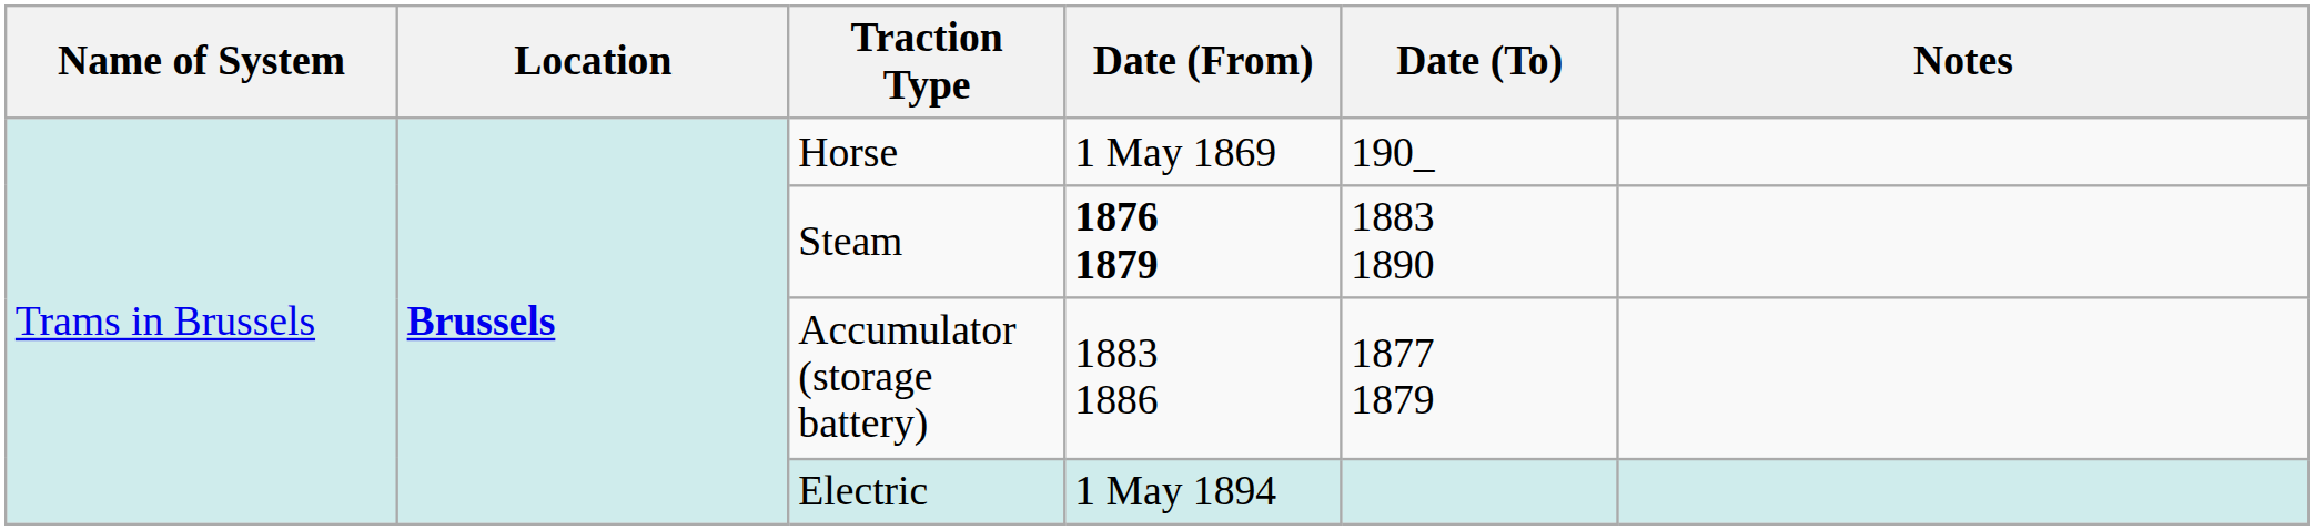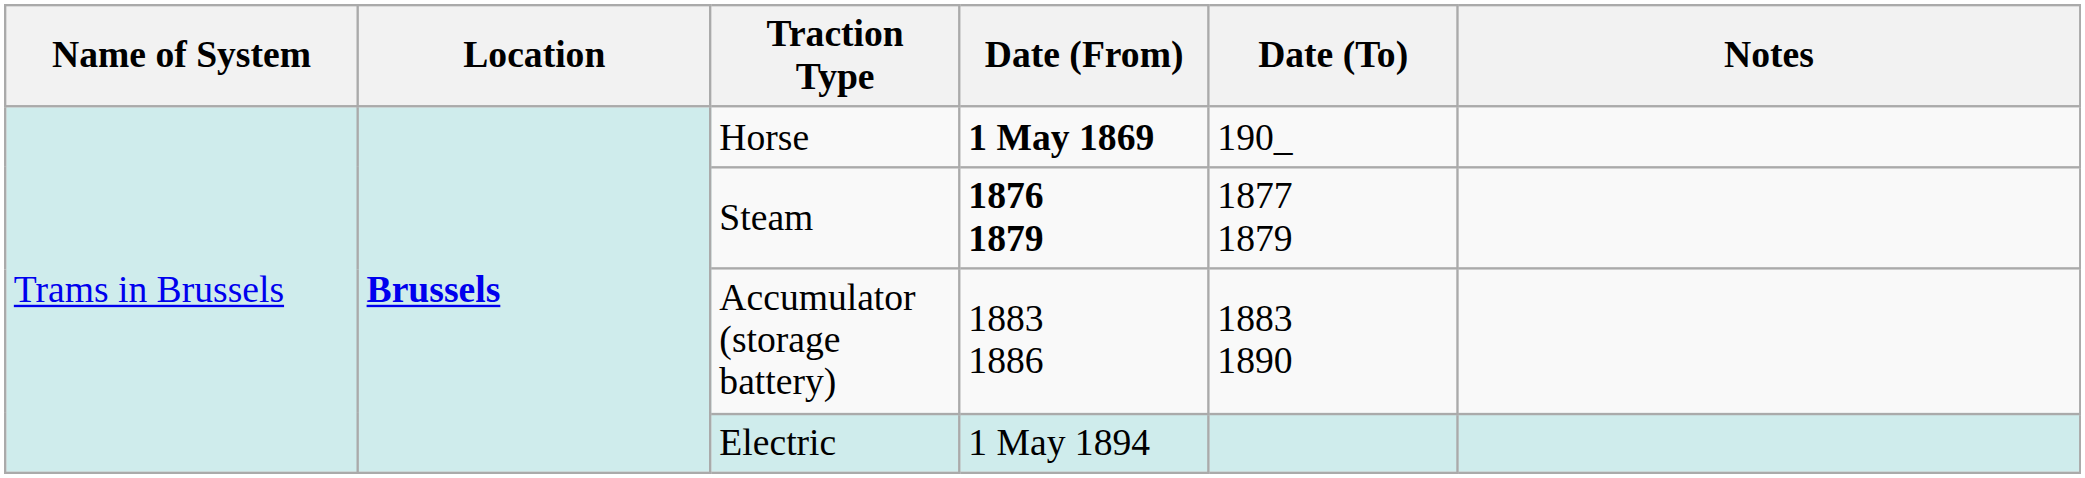Horse | Date (From): normal -> bold
Steam | Date (To): 1883 1890 -> 1877 1879
Accumulator (storage battery) | Date (To): 1877 1879 -> 1883 1890
